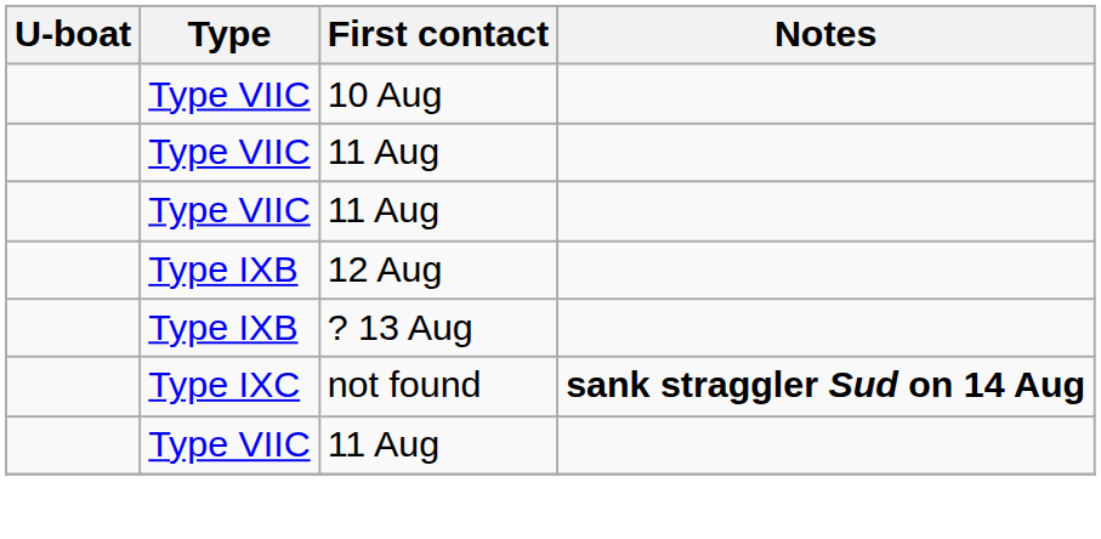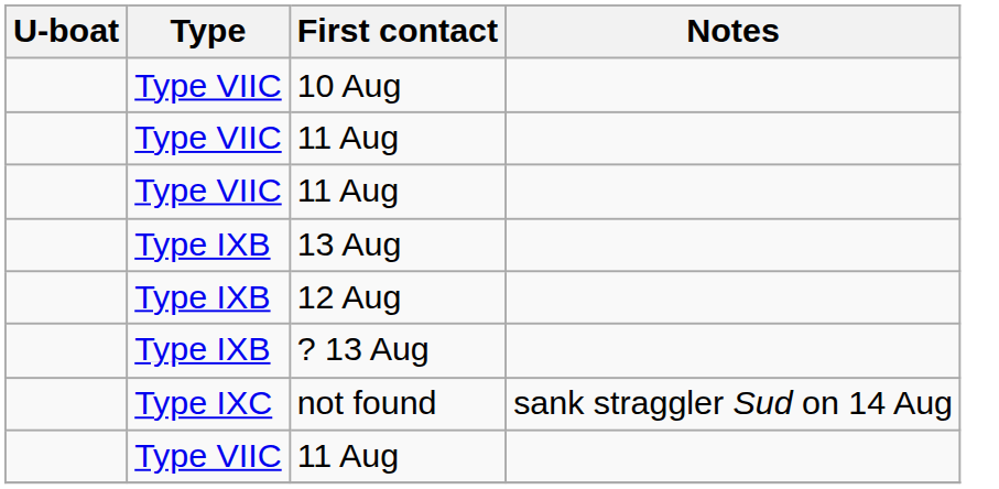+ row: Type IXB | 13 Aug
not found | Notes: bold -> normal
